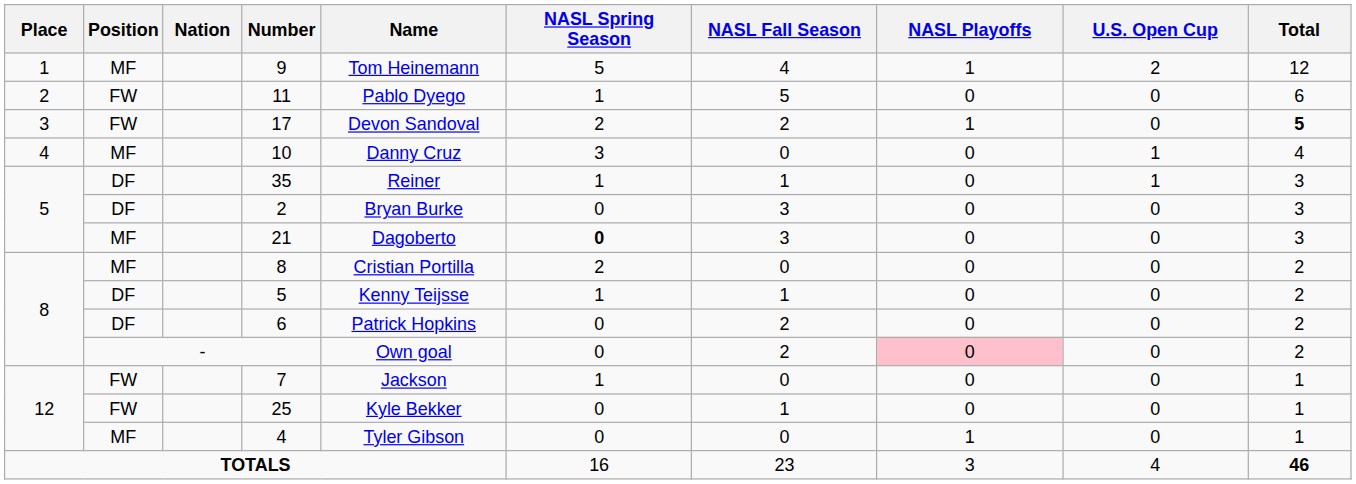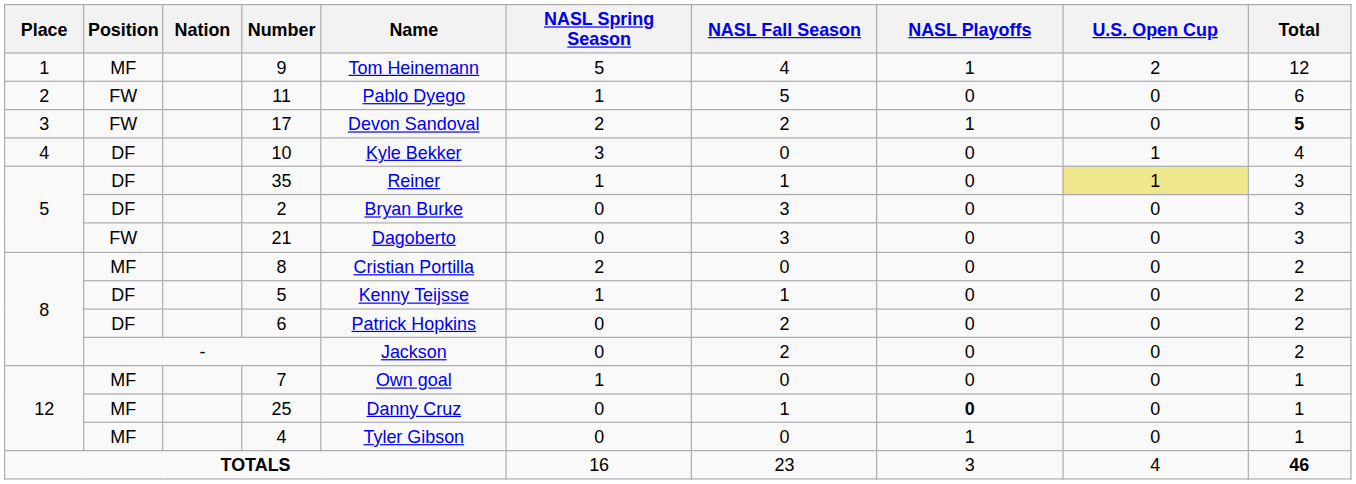10 | Position: MF -> DF
10 | Name: Danny Cruz -> Kyle Bekker
35 | U.S. Open Cup: no background -> khaki background
21 | Position: MF -> FW
21 | NASL Spring Season: bold -> normal
- | Name: Own goal -> Jackson
- | NASL Playoffs: pink background -> no background
7 | Position: FW -> MF
7 | Name: Jackson -> Own goal
25 | Position: FW -> MF
25 | Name: Kyle Bekker -> Danny Cruz
25 | NASL Playoffs: normal -> bold
